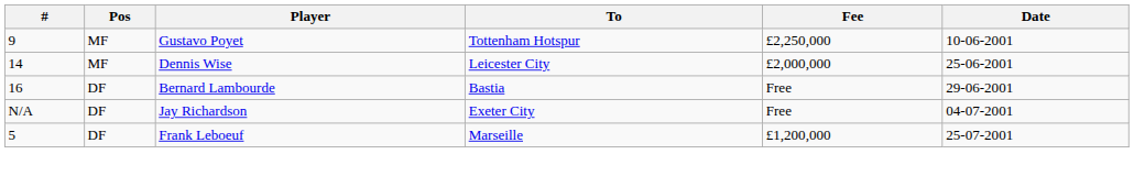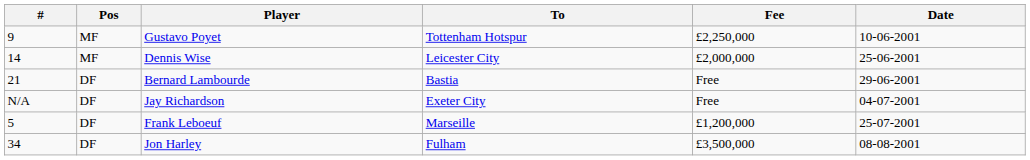Bernard Lambourde | #: 16 -> 21
+ row: 34 | DF | Jon Harley | Fulham | £3,500,000 | 08-08-2001
